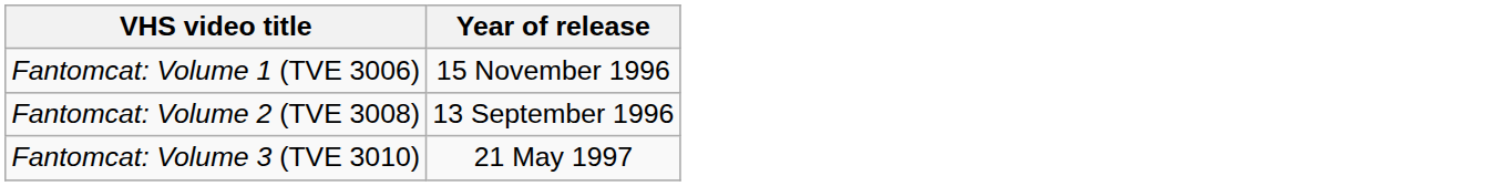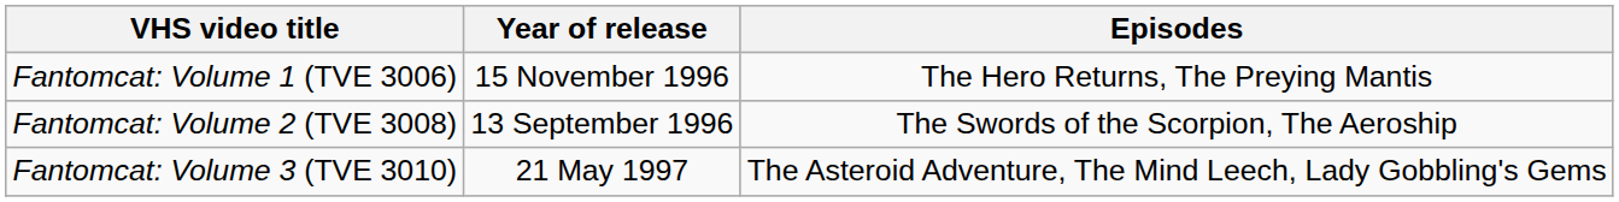+ column: Episodes | The Hero Returns, The Preying Mantis | The Swords of the Scorpion, The Aeroship | The Asteroid Adventure, The Mind Leech, Lady Gobbling's Gems
